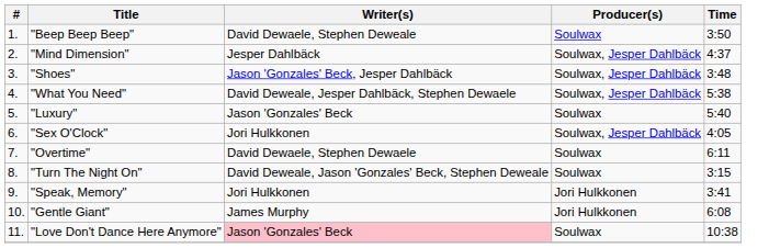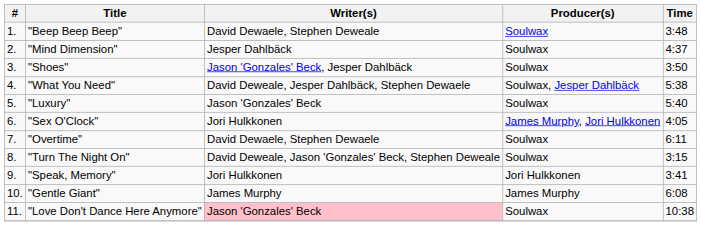"Beep Beep Beep" | Time: 3:50 -> 3:48
"Mind Dimension" | Producer(s): Soulwax, Jesper Dahlbäck -> Soulwax
"Shoes" | Producer(s): Soulwax, Jesper Dahlbäck -> Soulwax
"Shoes" | Time: 3:48 -> 3:50
"Sex O'Clock" | Producer(s): Soulwax, Jesper Dahlbäck -> James Murphy, Jori Hulkkonen
"Gentle Giant" | Producer(s): Jori Hulkkonen -> James Murphy
